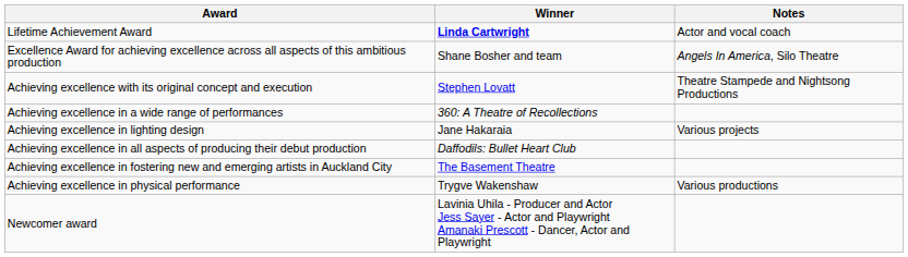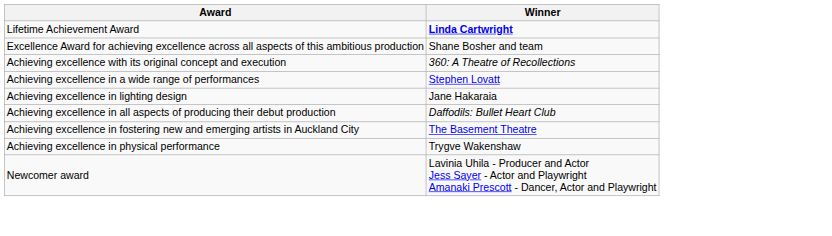- column: Notes | Actor and vocal coach | Angels In America, Silo Theatre | Theatre Stampede and Nightsong Productions | Various projects | Various productions
Achieving excellence with its original concept and execution | Winner: Stephen Lovatt -> 360: A Theatre of Recollections
Achieving excellence in a wide range of performances | Winner: 360: A Theatre of Recollections -> Stephen Lovatt
